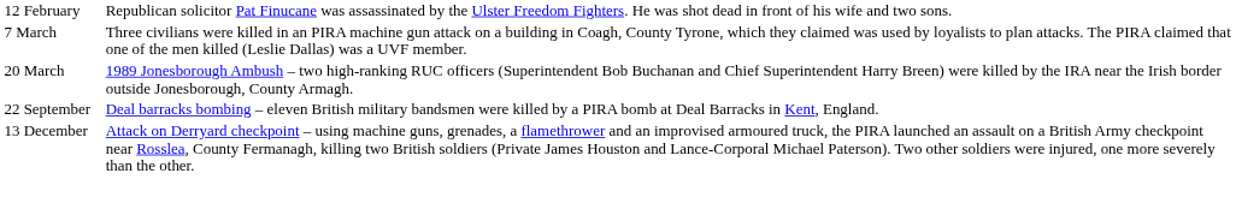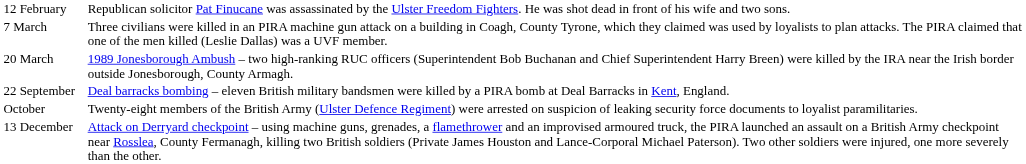+ row: October | Twenty-eight members of the British Army (Ulster Defence Regiment) were arrested on suspicion of leaking security force documents to loyalist paramilitaries.
